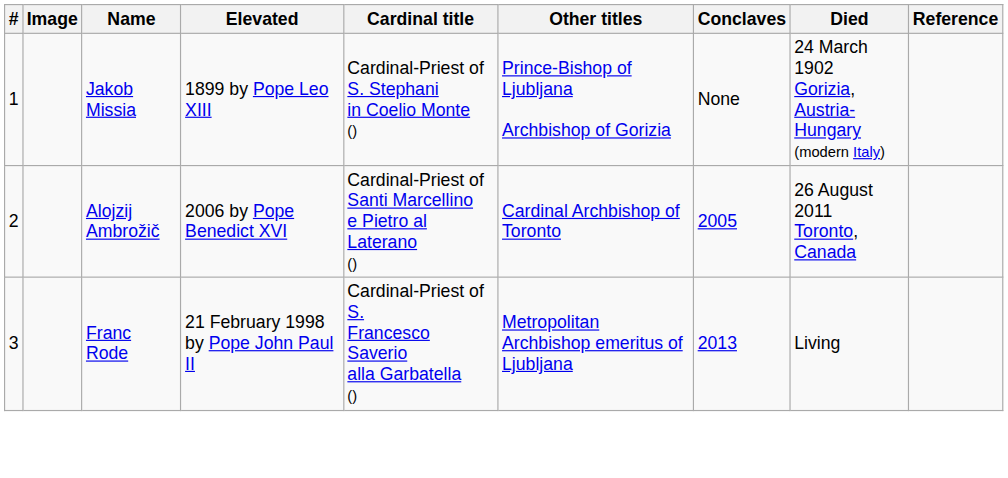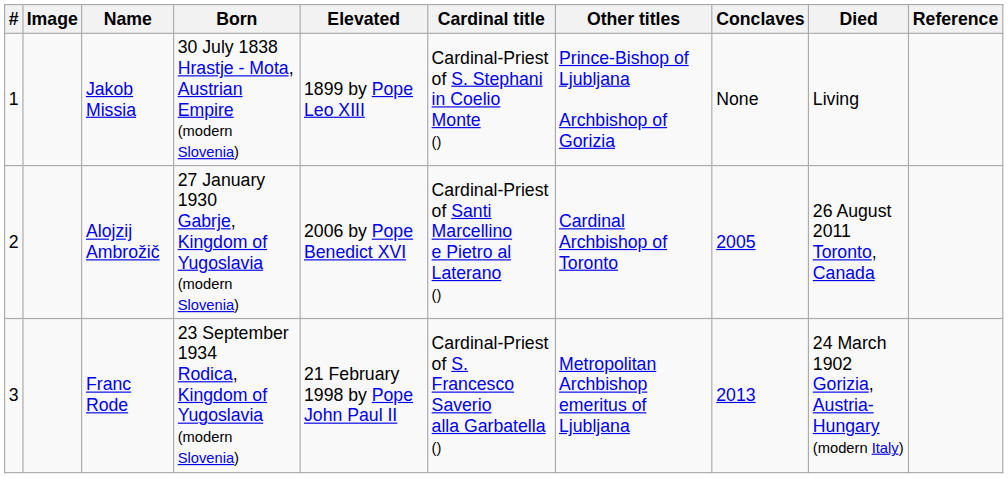+ column: Born | 30 July 1838 Hrastje - Mota, Austrian Empire (modern Slovenia) | 27 January 1930 Gabrje, Kingdom of Yugoslavia (modern Slovenia) | 23 September 1934 Rodica, Kingdom of Yugoslavia (modern Slovenia)
Jakob Missia | Died: 24 March 1902 Gorizia, Austria-Hungary (modern Italy) -> Living
Franc Rode | Died: Living -> 24 March 1902 Gorizia, Austria-Hungary (modern Italy)
